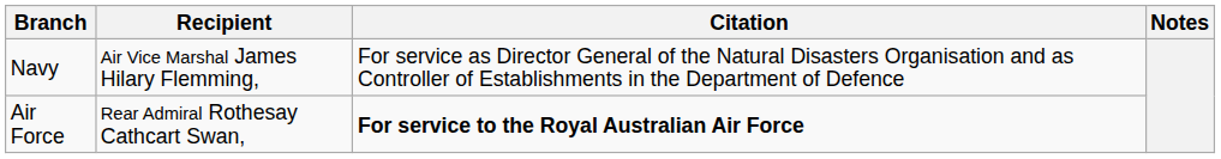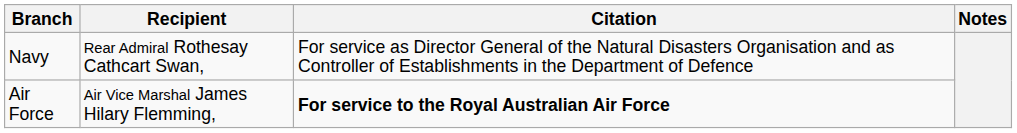Navy | Recipient: Air Vice Marshal James Hilary Flemming, -> Rear Admiral Rothesay Cathcart Swan,
Air Force | Recipient: Rear Admiral Rothesay Cathcart Swan, -> Air Vice Marshal James Hilary Flemming,
